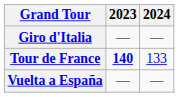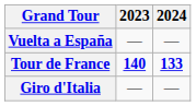rows swapped: Giro d'Italia <-> Vuelta a España
Tour de France | 2024: normal -> bold
